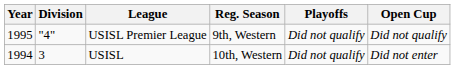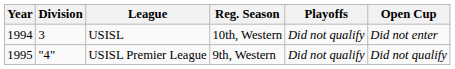rows swapped: USISL <-> USISL Premier League
